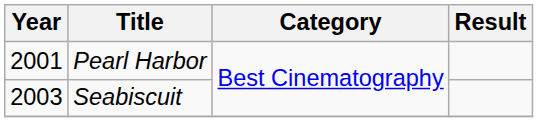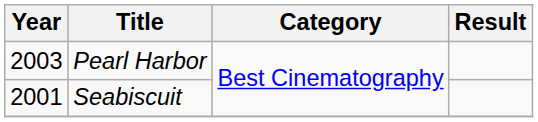Pearl Harbor | Year: 2001 -> 2003
Seabiscuit | Year: 2003 -> 2001
